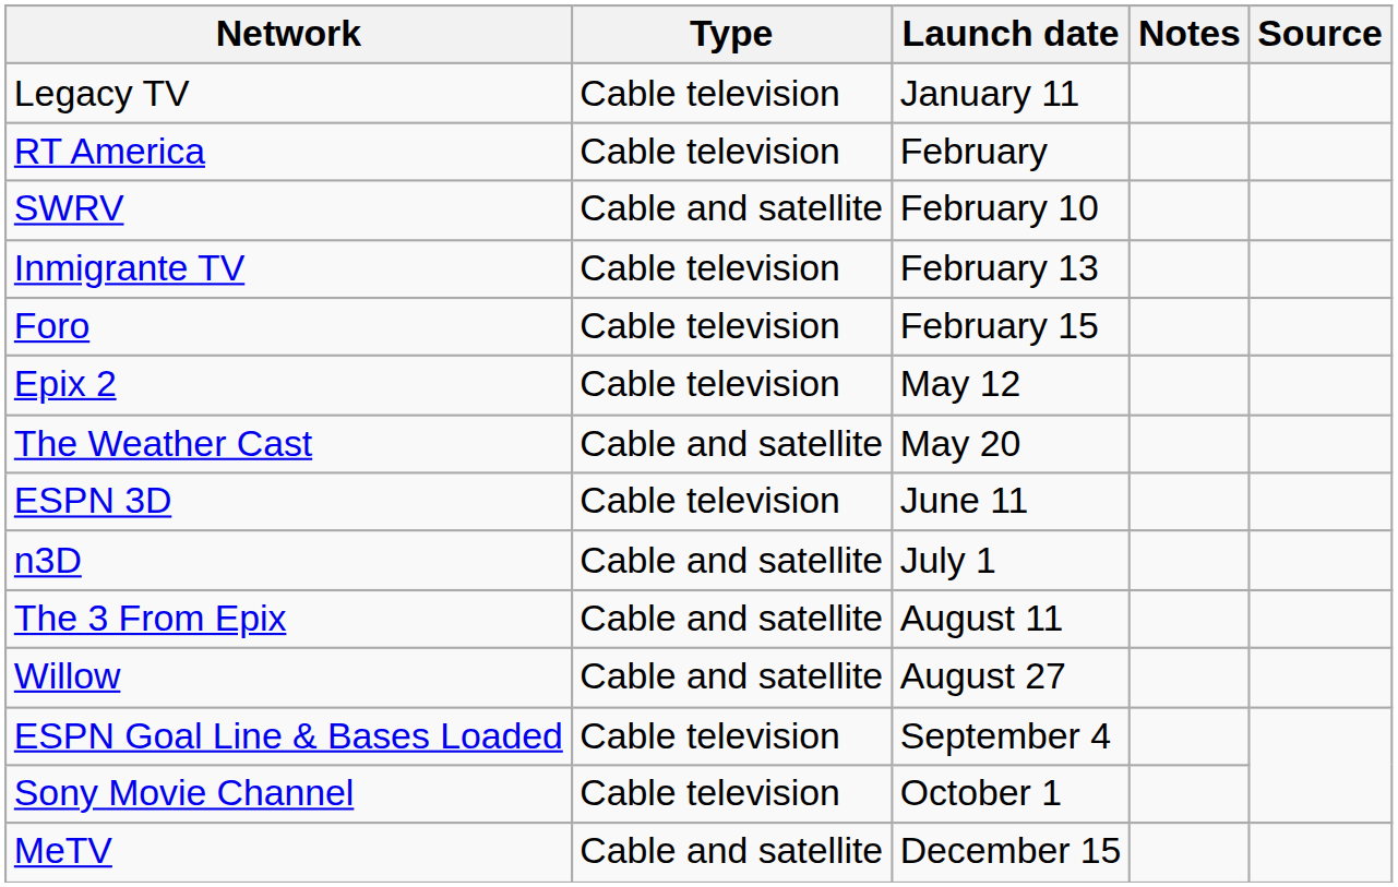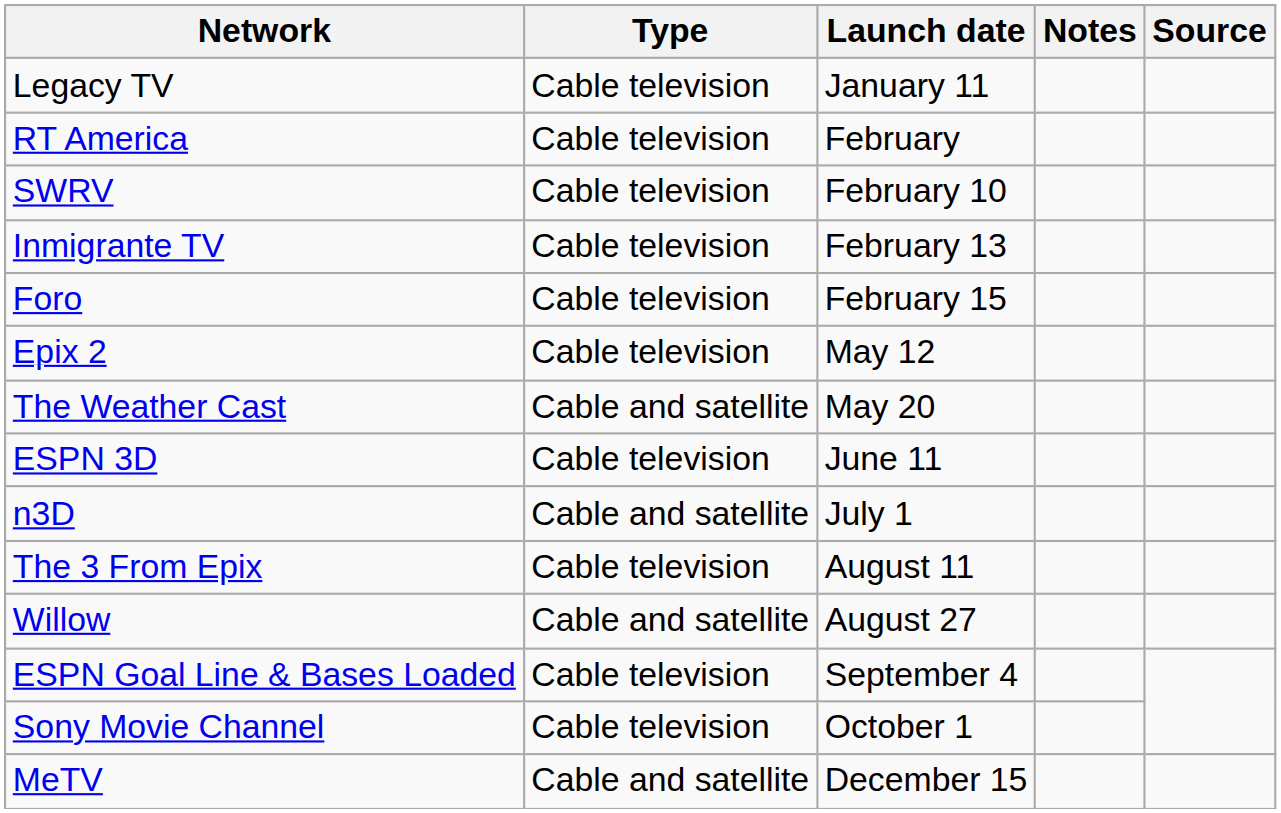SWRV | Type: Cable and satellite -> Cable television
The 3 From Epix | Type: Cable and satellite -> Cable television
